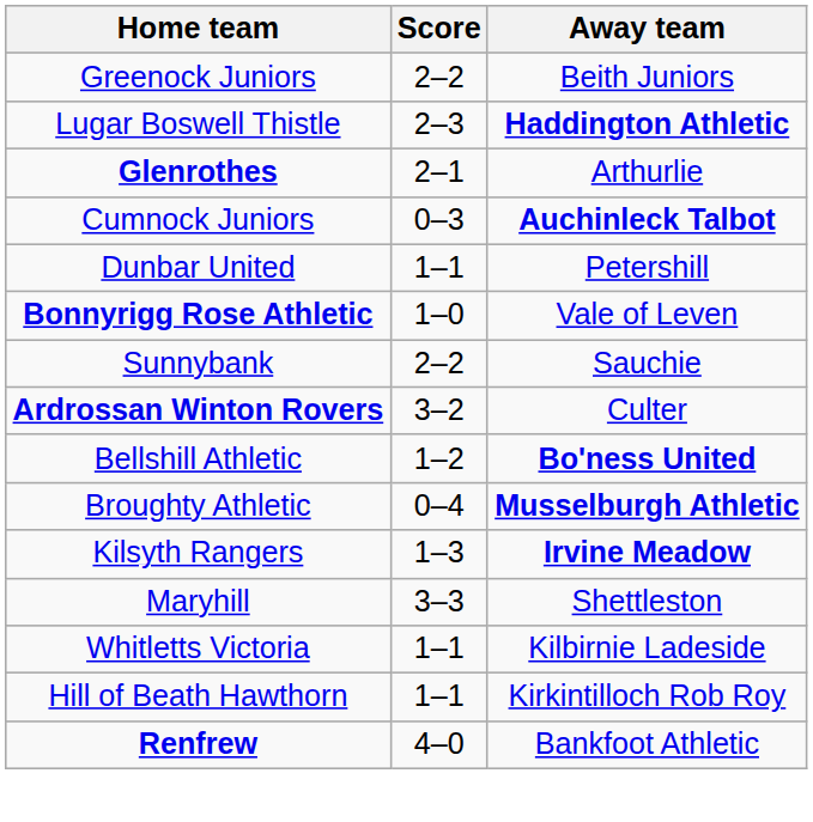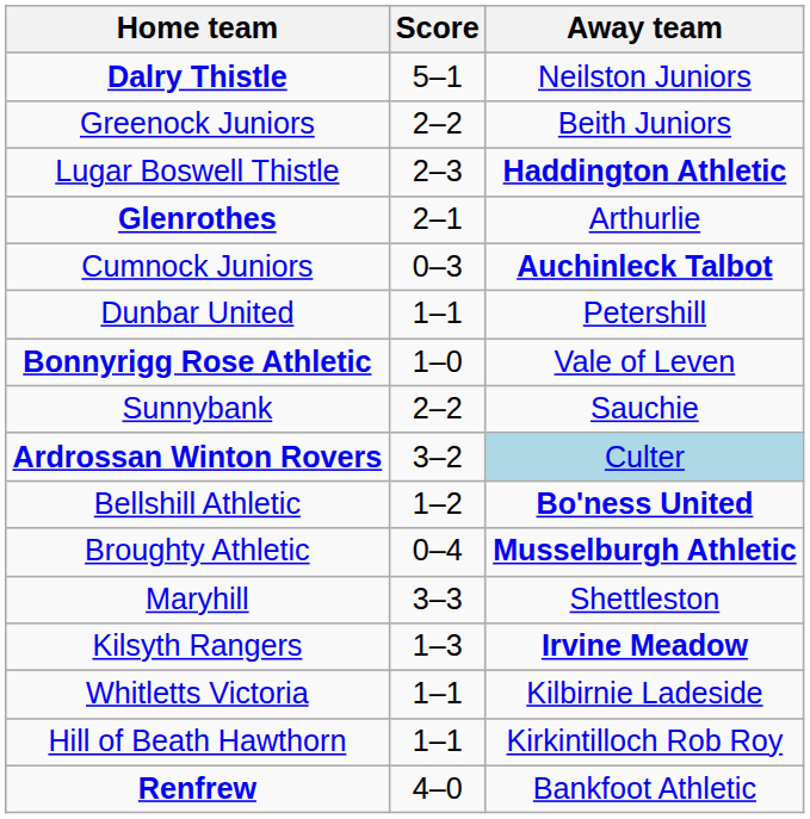+ row: Dalry Thistle | 5–1 | Neilston Juniors
Ardrossan Winton Rovers | Away team: no background -> lightblue background
rows swapped: Kilsyth Rangers <-> Maryhill
